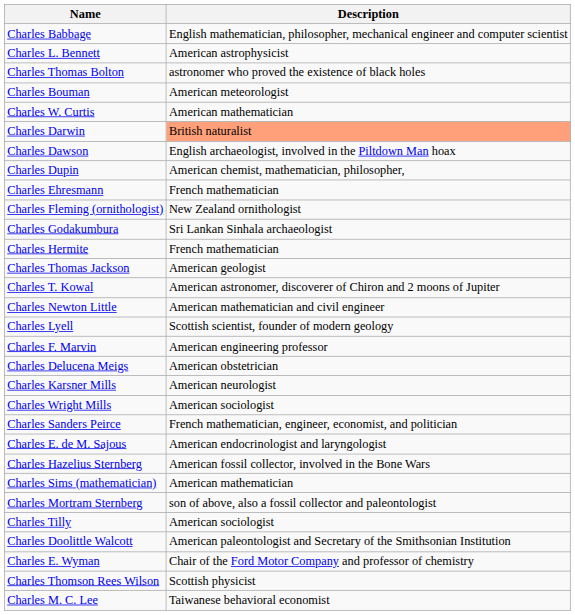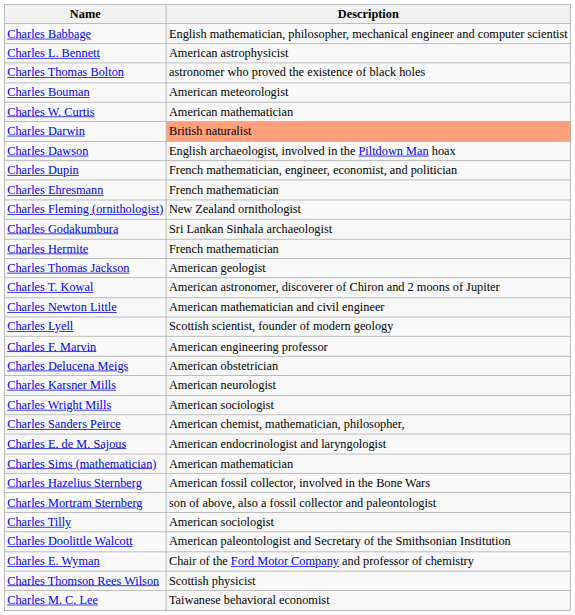Charles Dupin | Description: American chemist, mathematician, philosopher, -> French mathematician, engineer, economist, and politician
Charles Sanders Peirce | Description: French mathematician, engineer, economist, and politician -> American chemist, mathematician, philosopher,
rows swapped: Charles Sims (mathematician) <-> Charles Hazelius Sternberg
